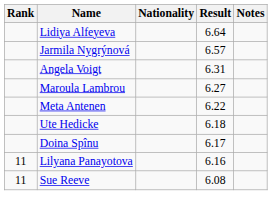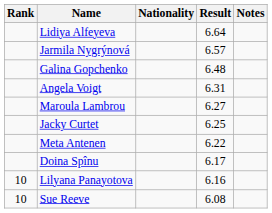+ row: Galina Gopchenko | 6.48
+ row: Jacky Curtet | 6.25
- row: Ute Hedicke | 6.18
Lilyana Panayotova | Rank: 11 -> 10
Sue Reeve | Rank: 11 -> 10
